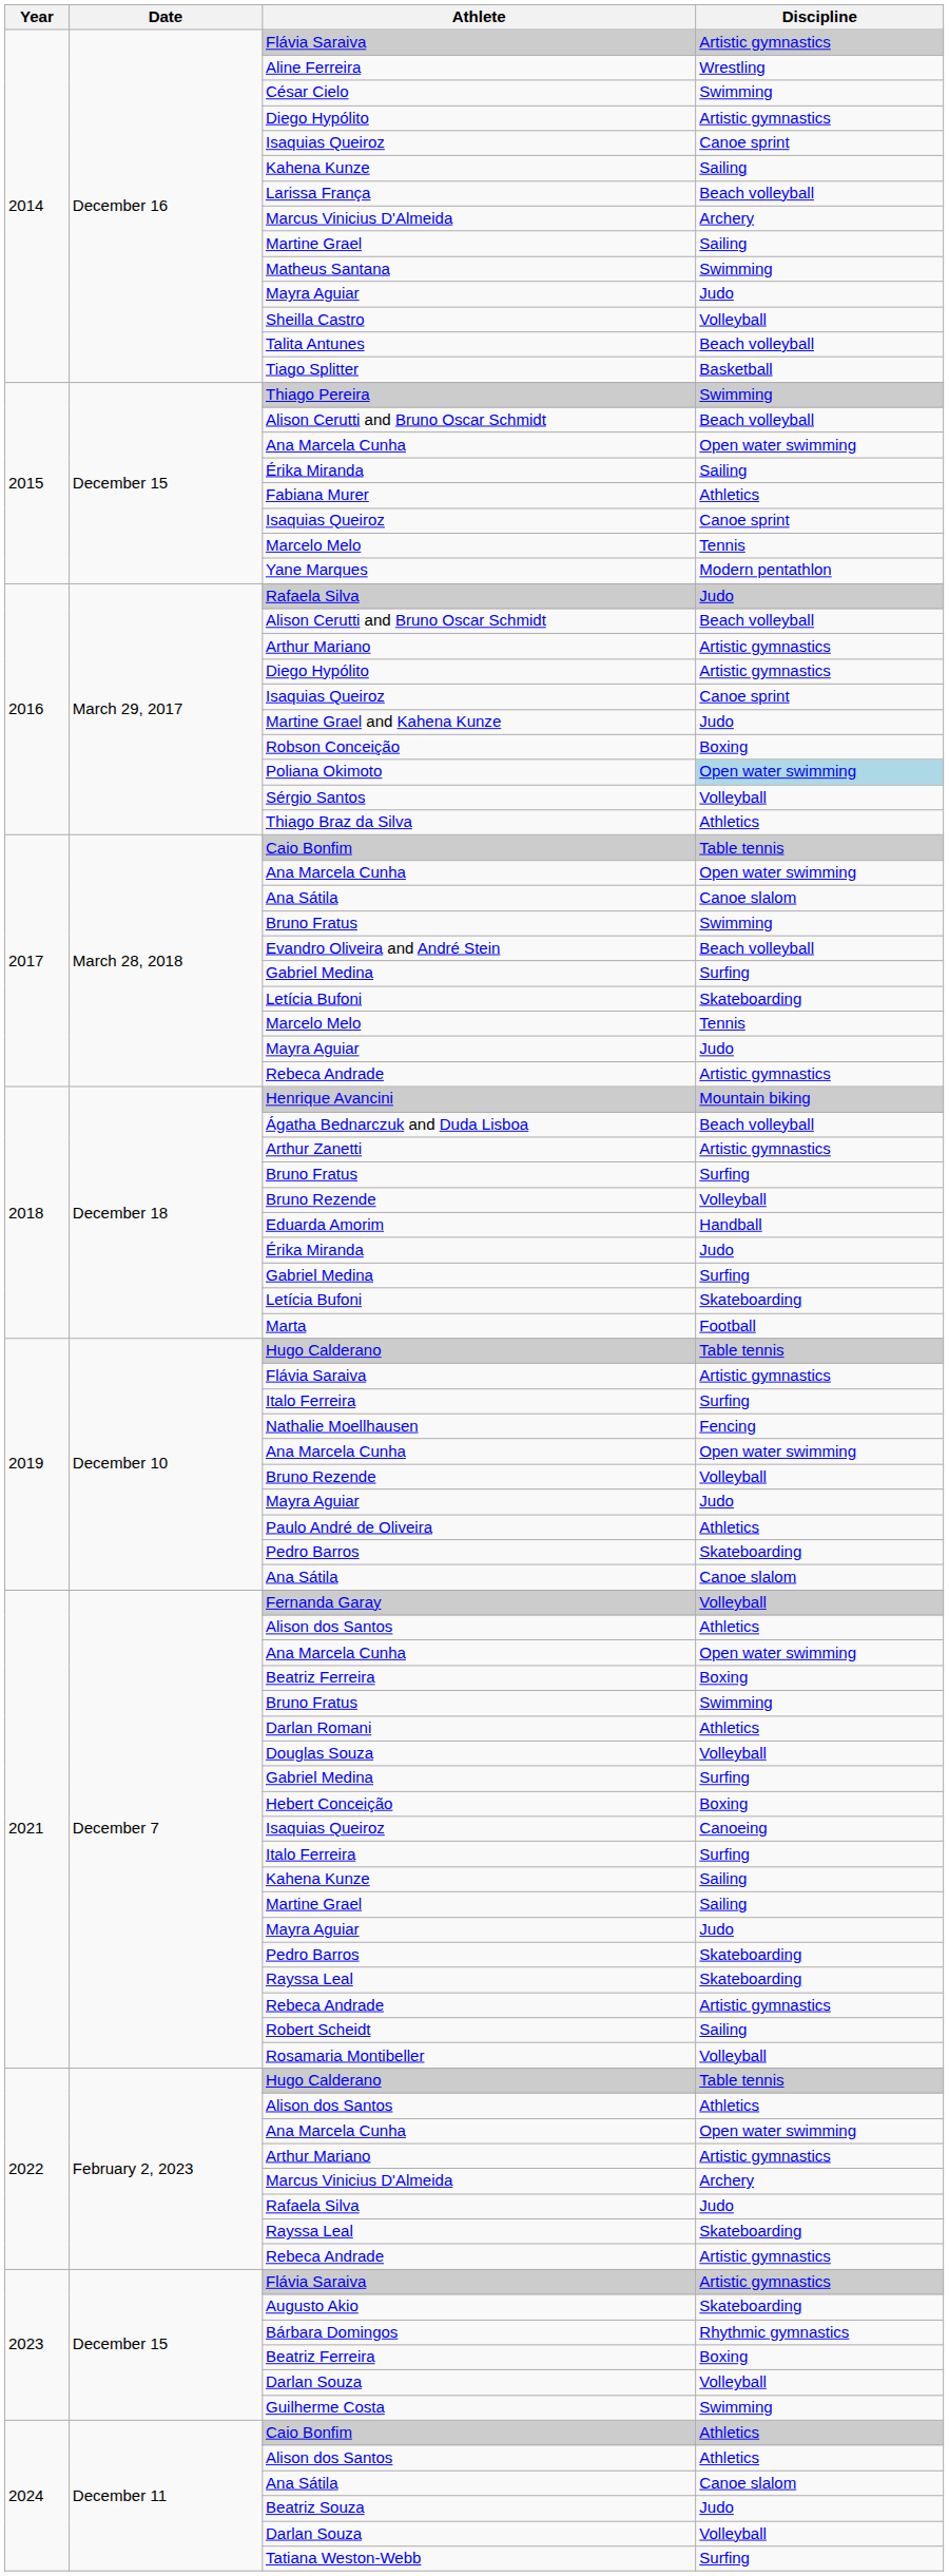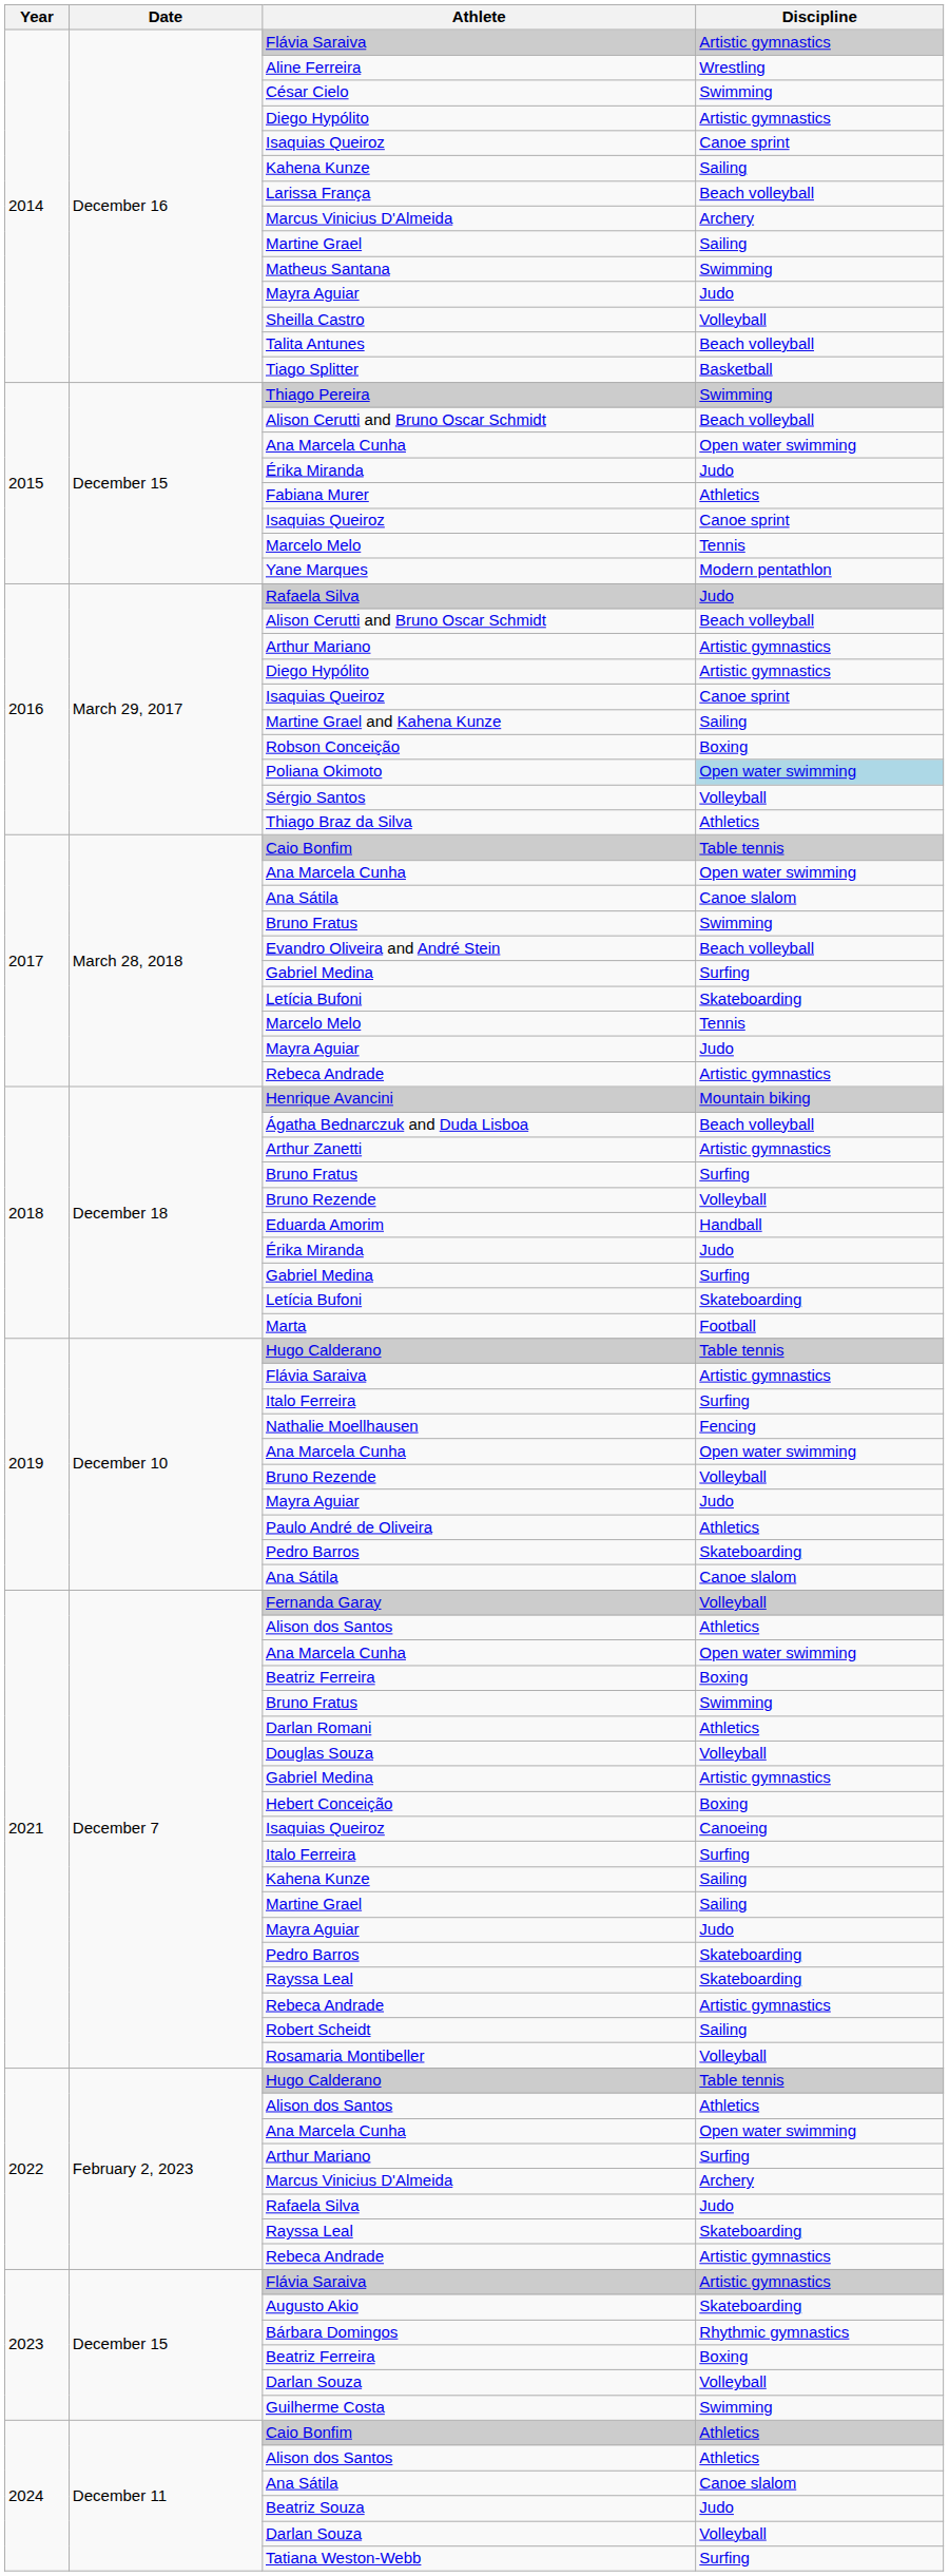2015 / Érika Miranda | Discipline: Sailing -> Judo
Martine Grael and Kahena Kunze | Discipline: Judo -> Sailing
2021 / Gabriel Medina | Discipline: Surfing -> Artistic gymnastics
2022 / Arthur Mariano | Discipline: Artistic gymnastics -> Surfing
